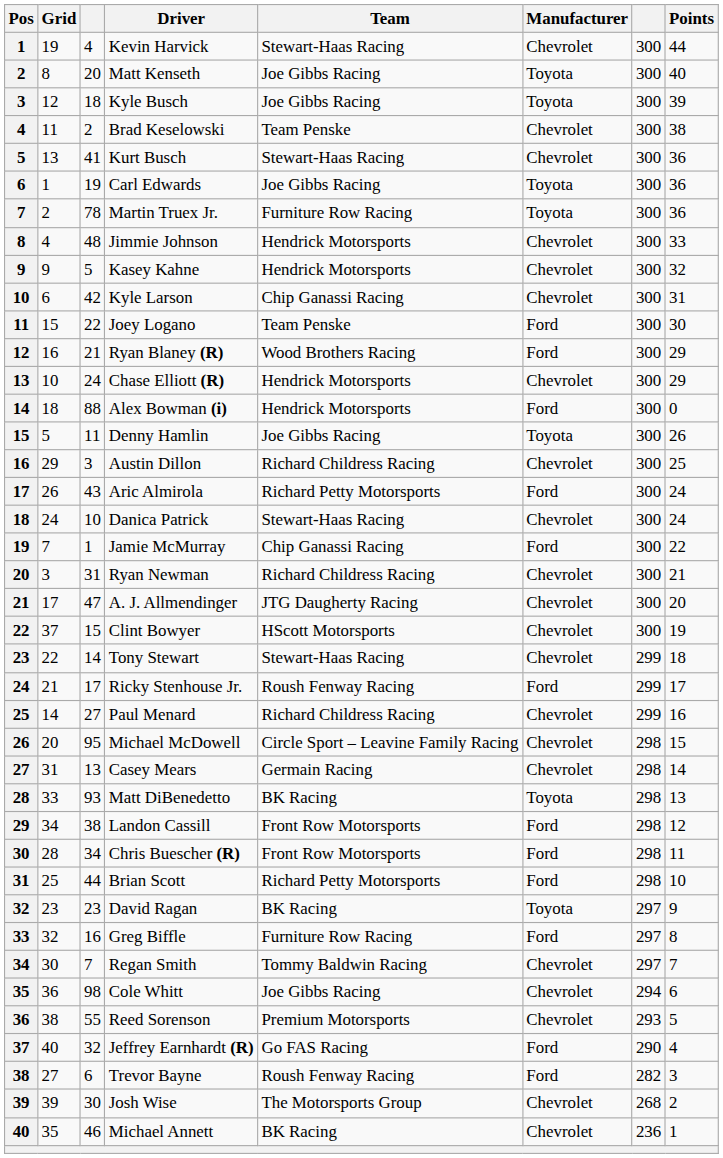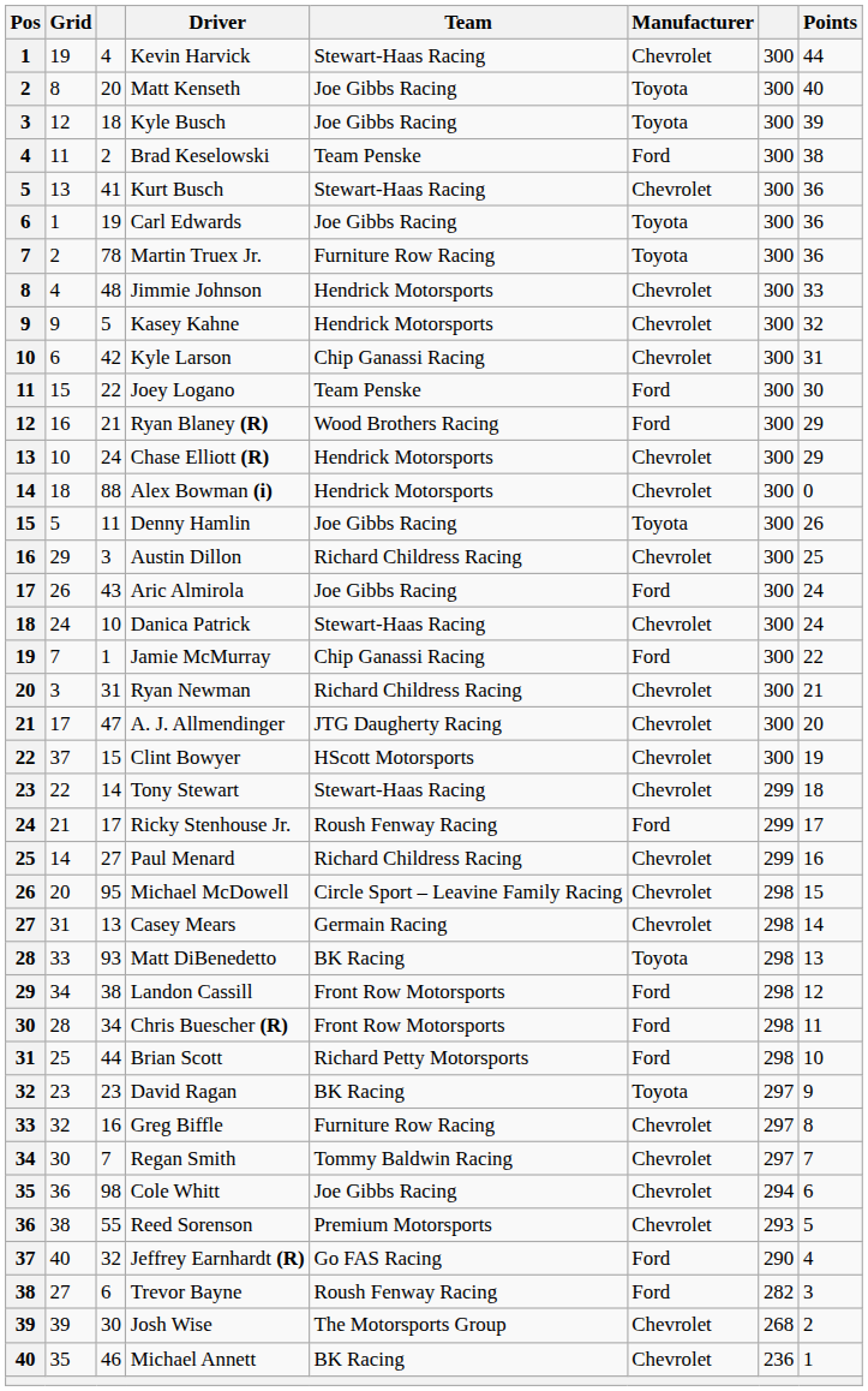Brad Keselowski | Manufacturer: Chevrolet -> Ford
Alex Bowman (i) | Manufacturer: Ford -> Chevrolet
Aric Almirola | Team: Richard Petty Motorsports -> Joe Gibbs Racing
Greg Biffle | Manufacturer: Ford -> Chevrolet
